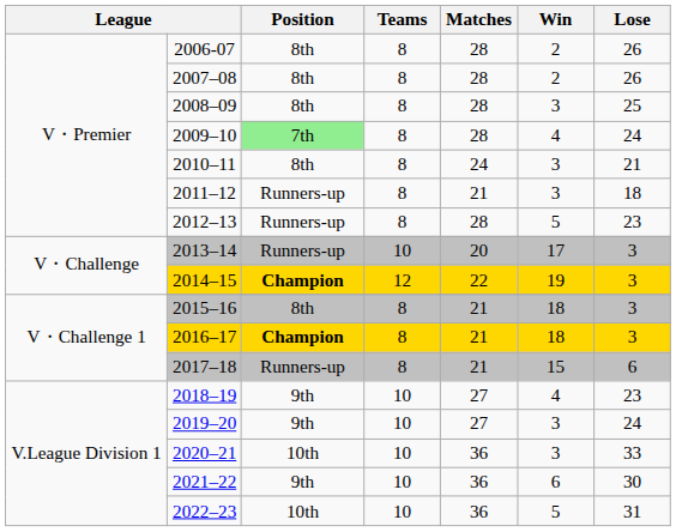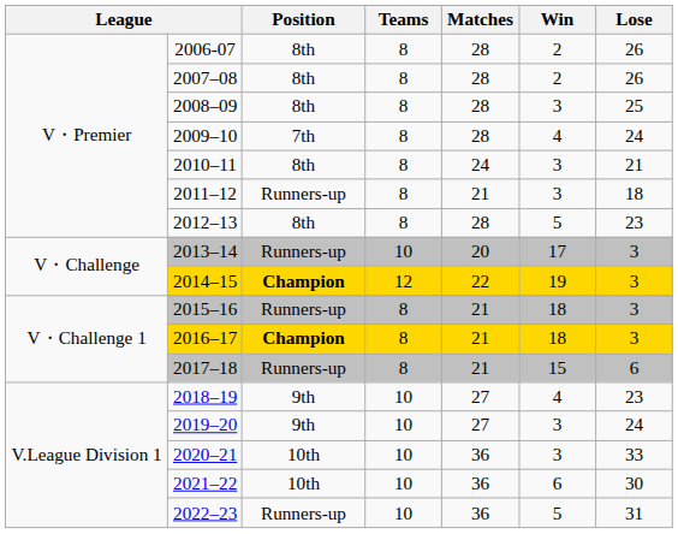2009–10 | Position: lightgreen background -> no background
2012–13 | Position: Runners-up -> 8th
2015–16 | Position: 8th -> Runners-up
2021–22 | Position: 9th -> 10th
2022–23 | Position: 10th -> Runners-up
